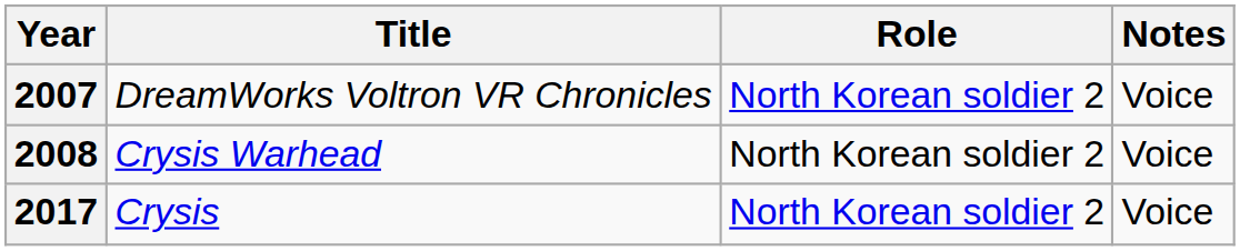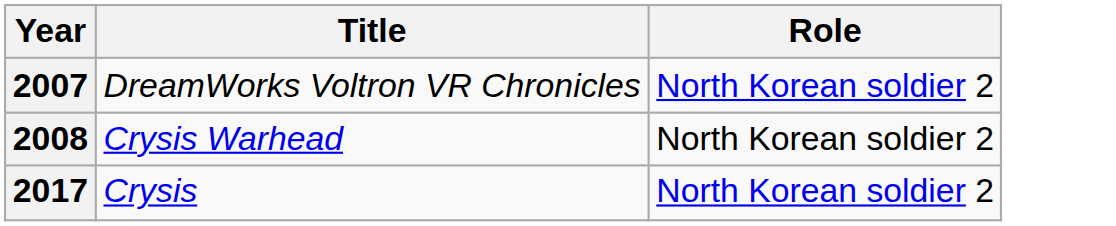- column: Notes | Voice | Voice | Voice
